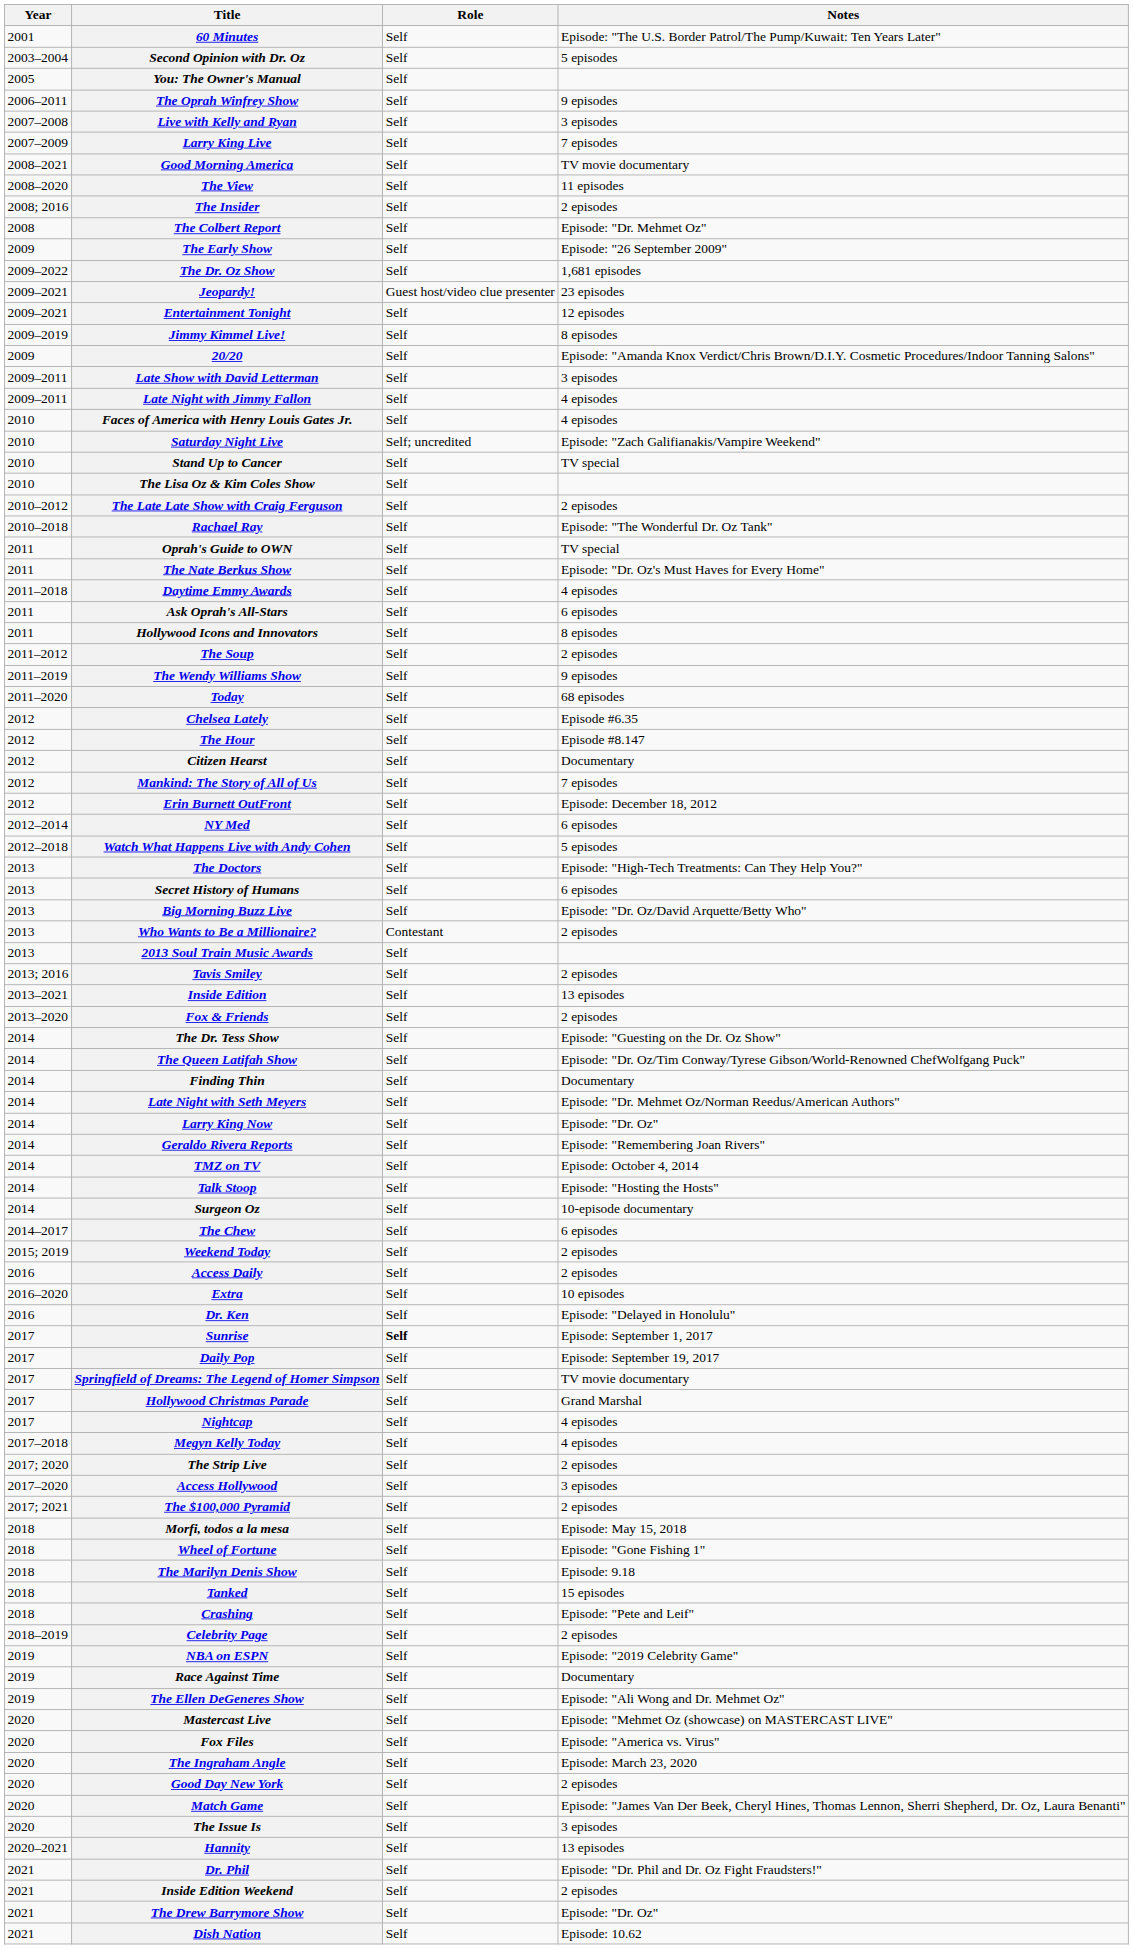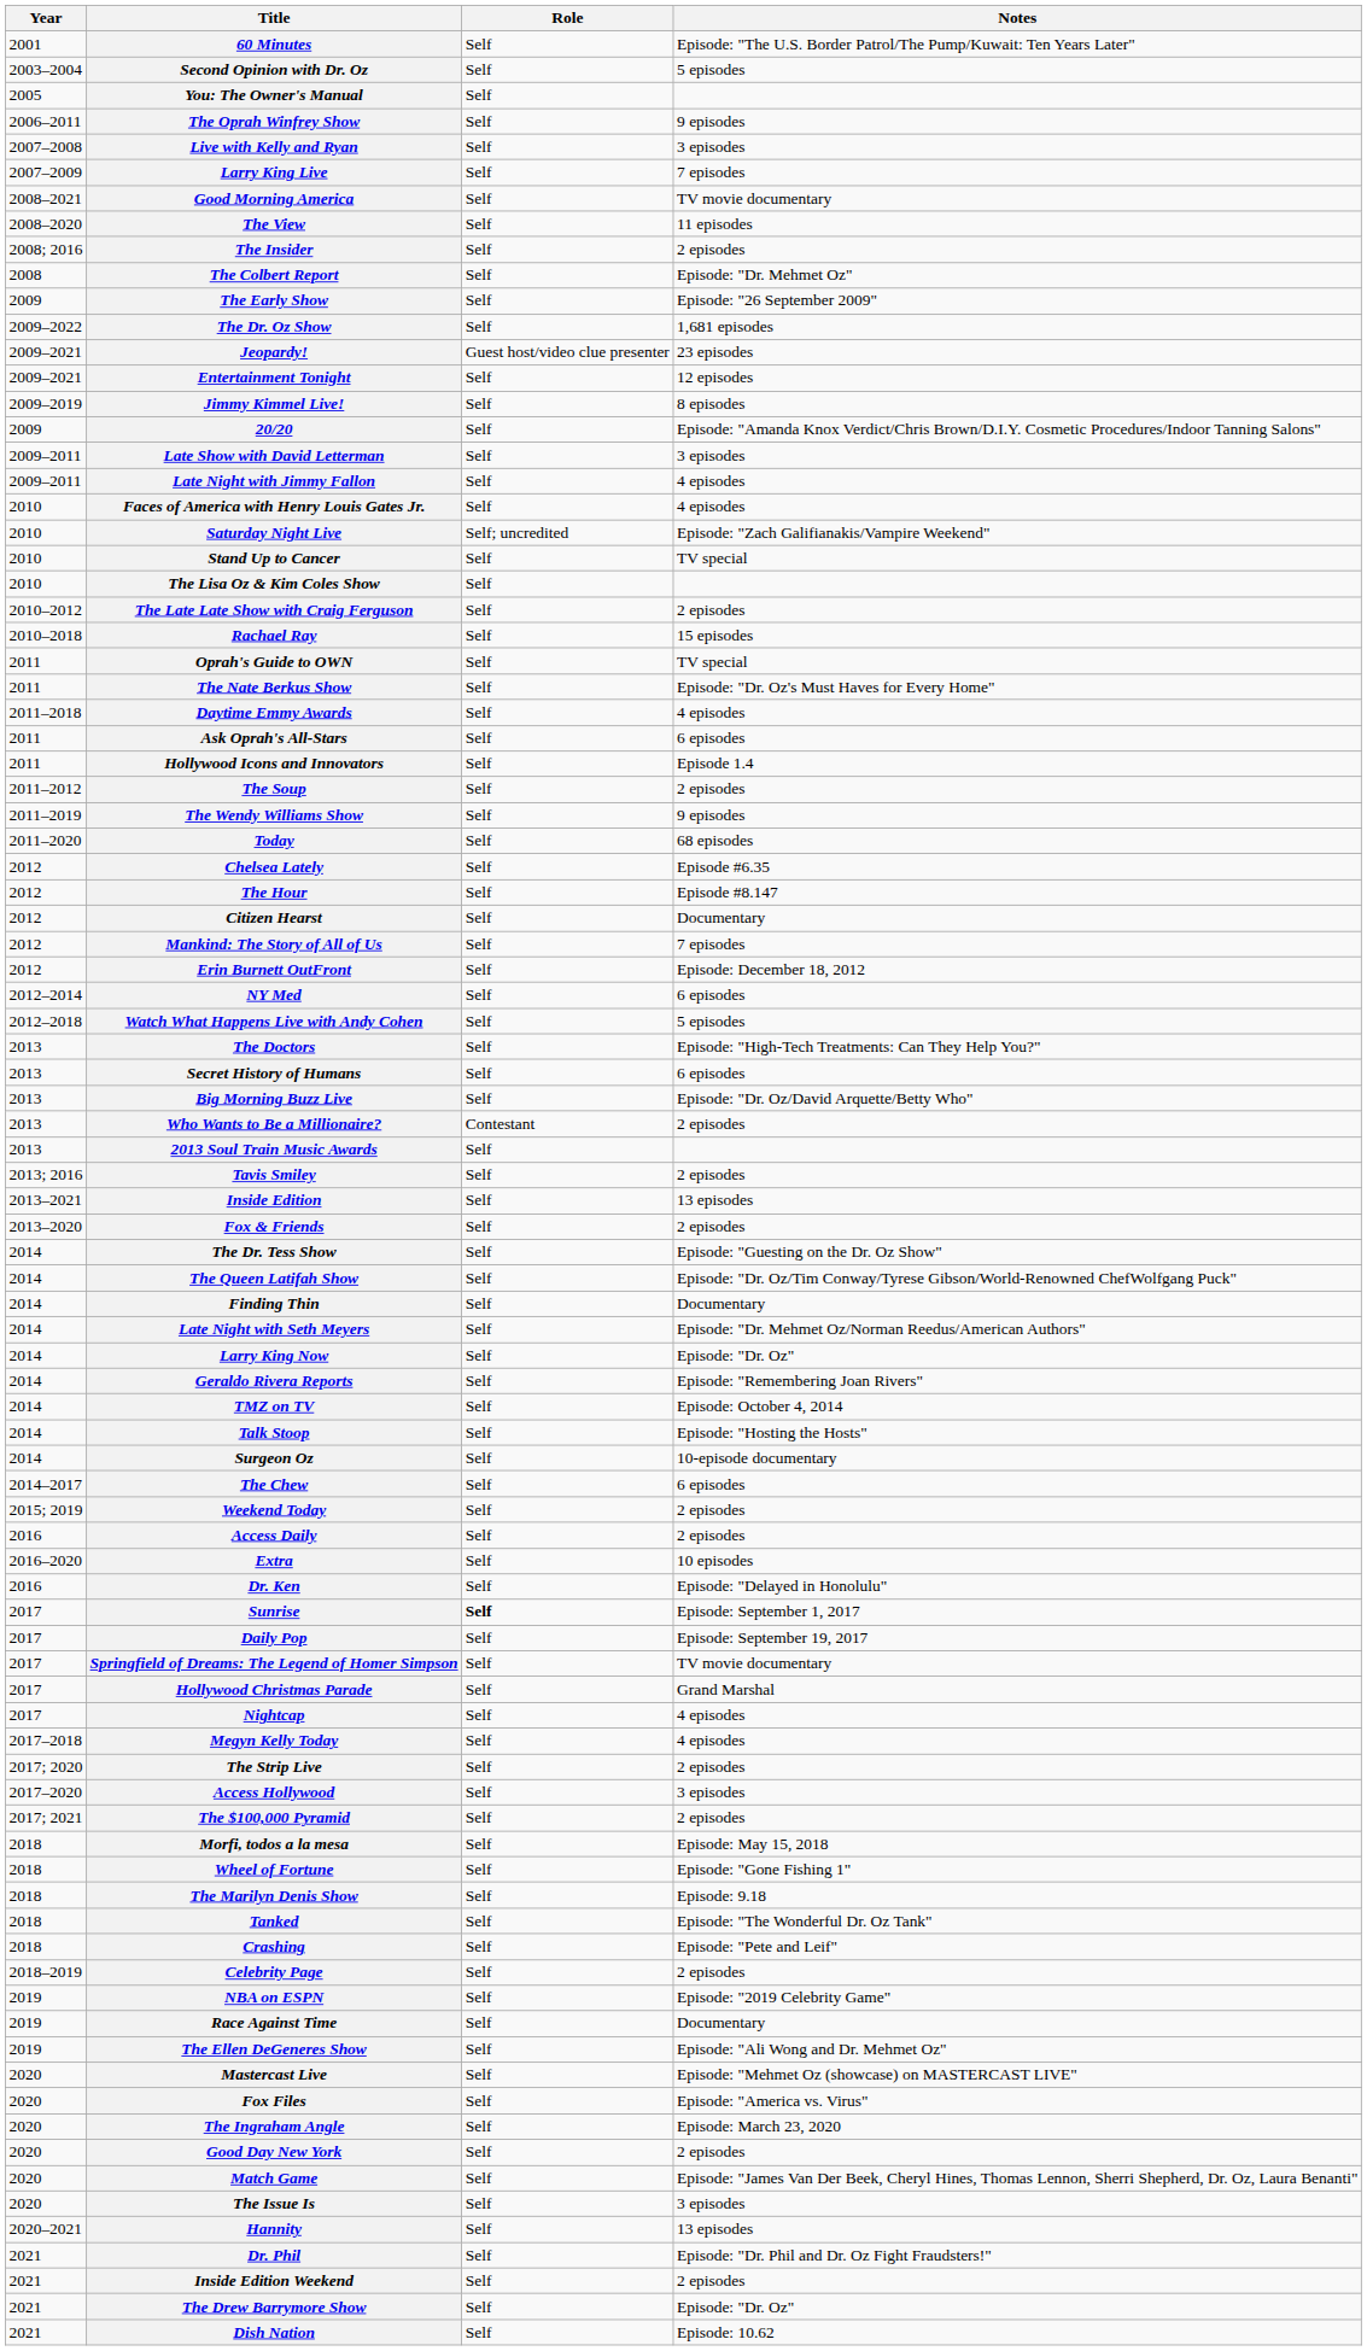Rachael Ray | Notes: Episode: "The Wonderful Dr. Oz Tank" -> 15 episodes
Hollywood Icons and Innovators | Notes: 8 episodes -> Episode 1.4
Tanked | Notes: 15 episodes -> Episode: "The Wonderful Dr. Oz Tank"
